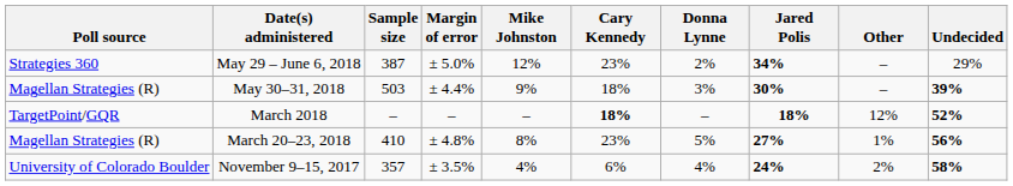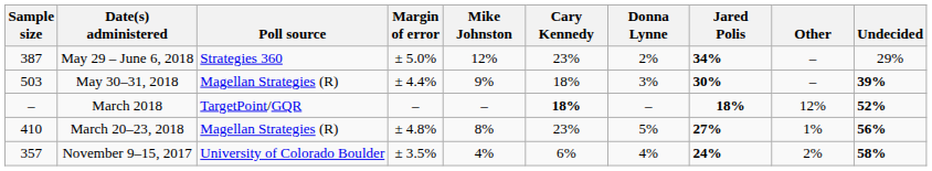columns swapped: Poll source <-> Sample size
